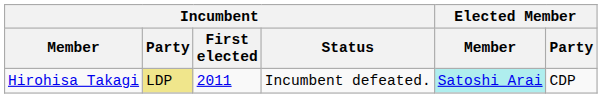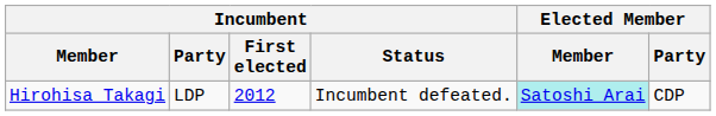Hirohisa Takagi | Incumbent / Party: khaki background -> no background
Hirohisa Takagi | Incumbent / First elected: 2011 -> 2012
